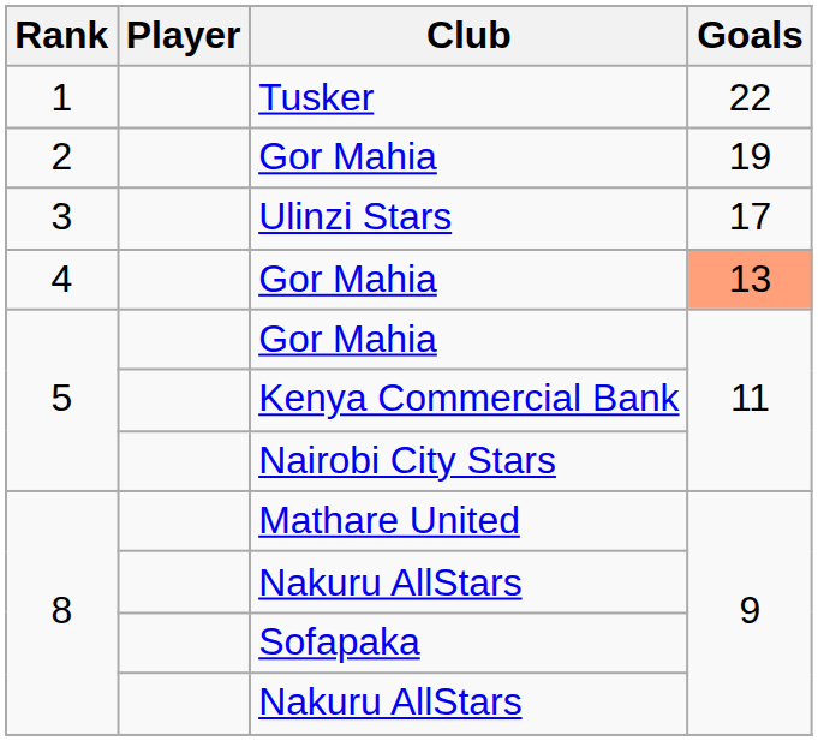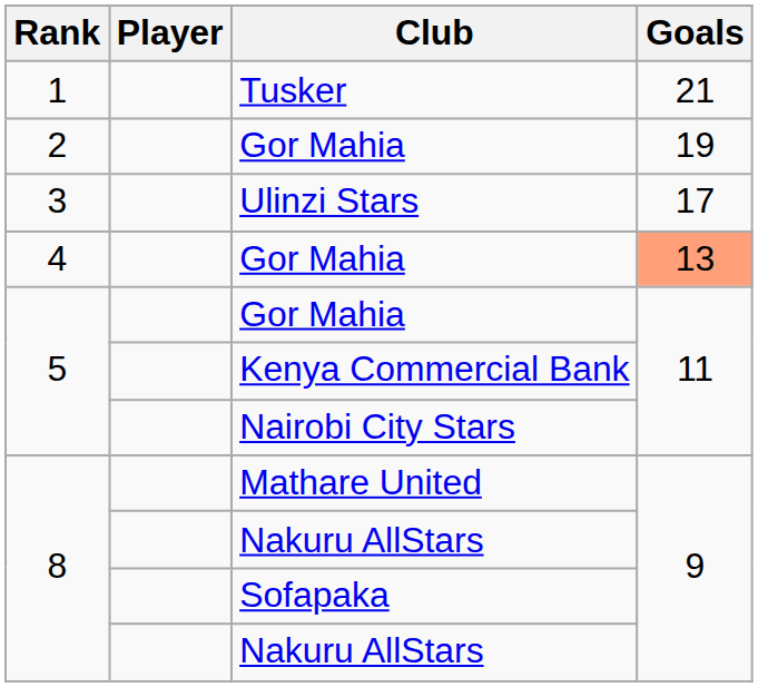Tusker | Goals: 22 -> 21
